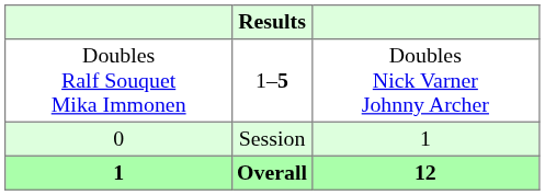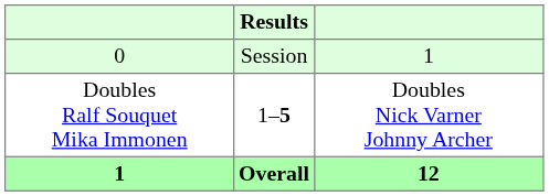rows swapped: Doubles Ralf Souquet Mika Immonen <-> 0
